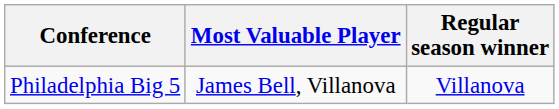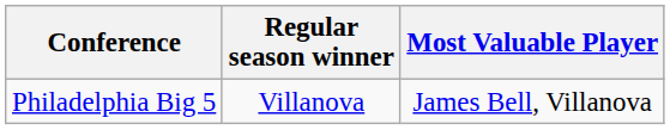columns swapped: Regular season winner <-> Most Valuable Player
